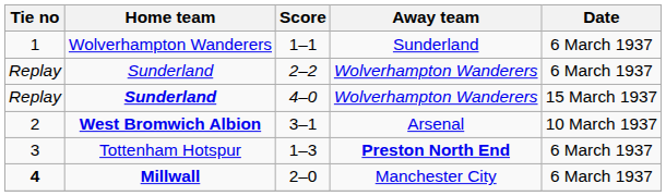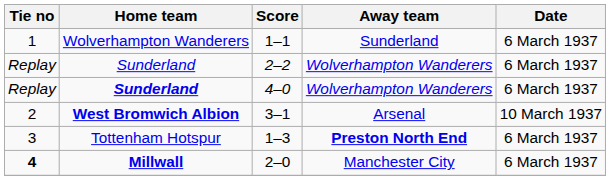4–0 | Date: 15 March 1937 -> 6 March 1937
